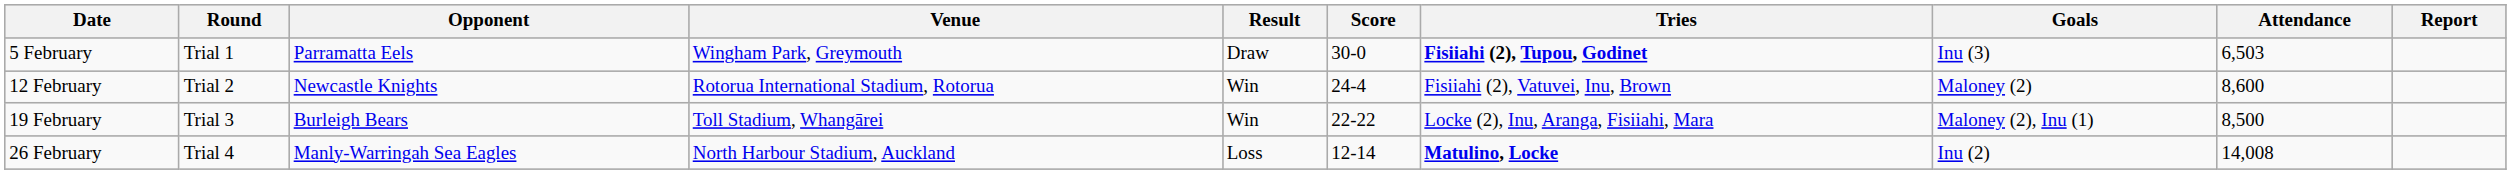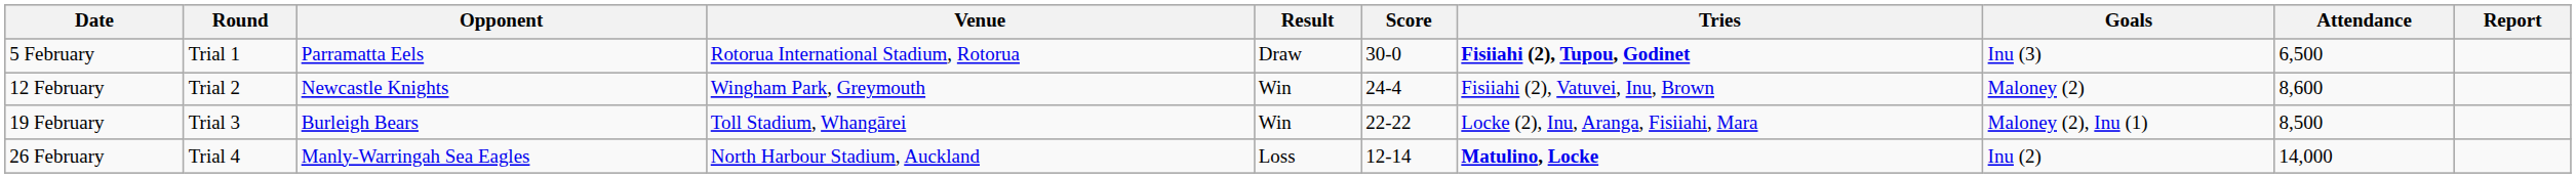5 February | Venue: Wingham Park, Greymouth -> Rotorua International Stadium, Rotorua
5 February | Attendance: 6,503 -> 6,500
12 February | Venue: Rotorua International Stadium, Rotorua -> Wingham Park, Greymouth
26 February | Attendance: 14,008 -> 14,000
